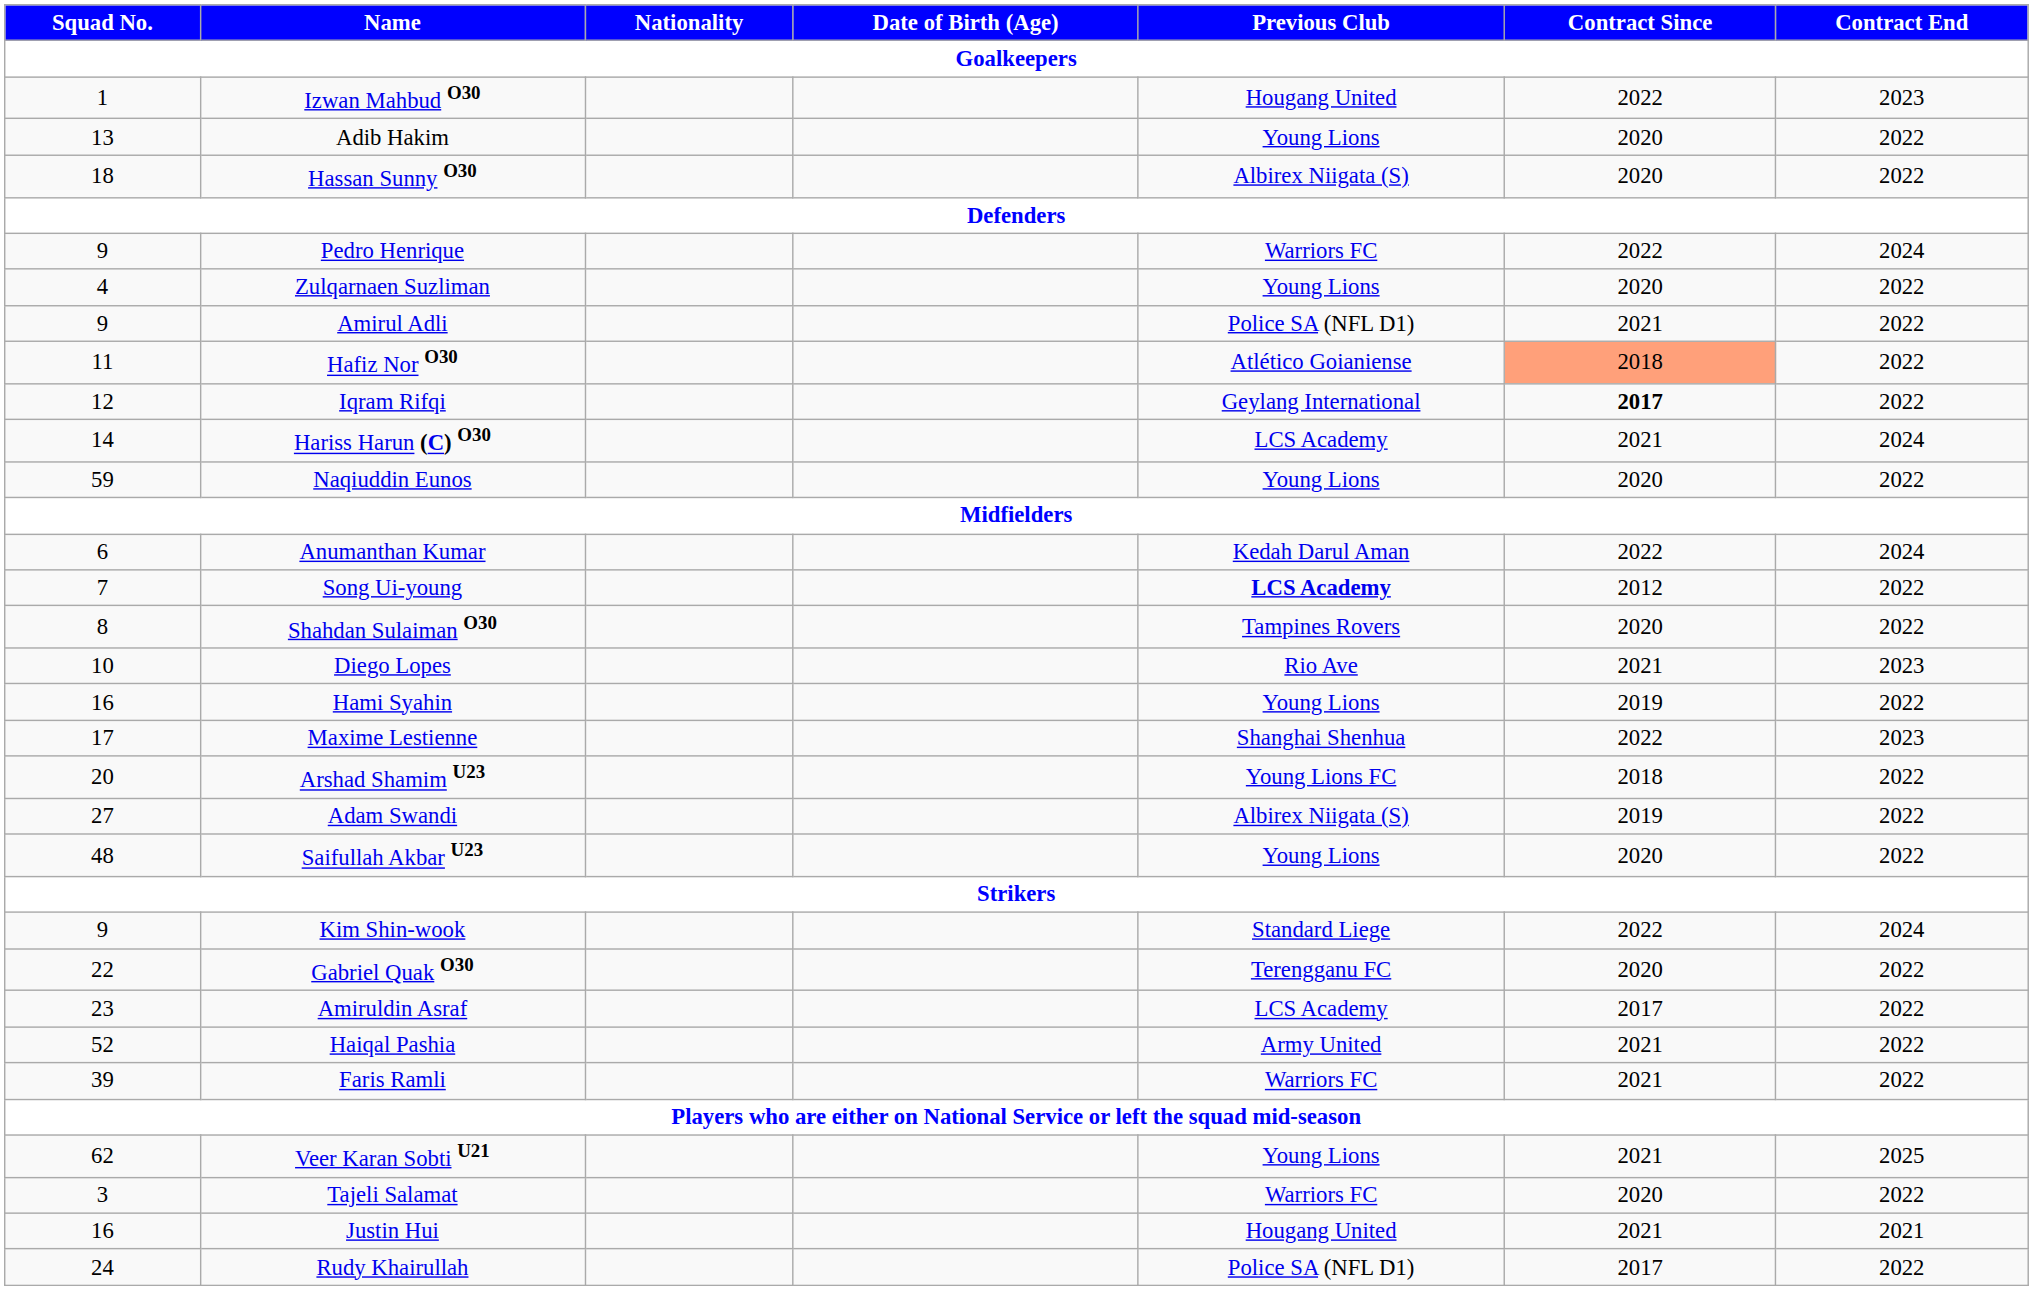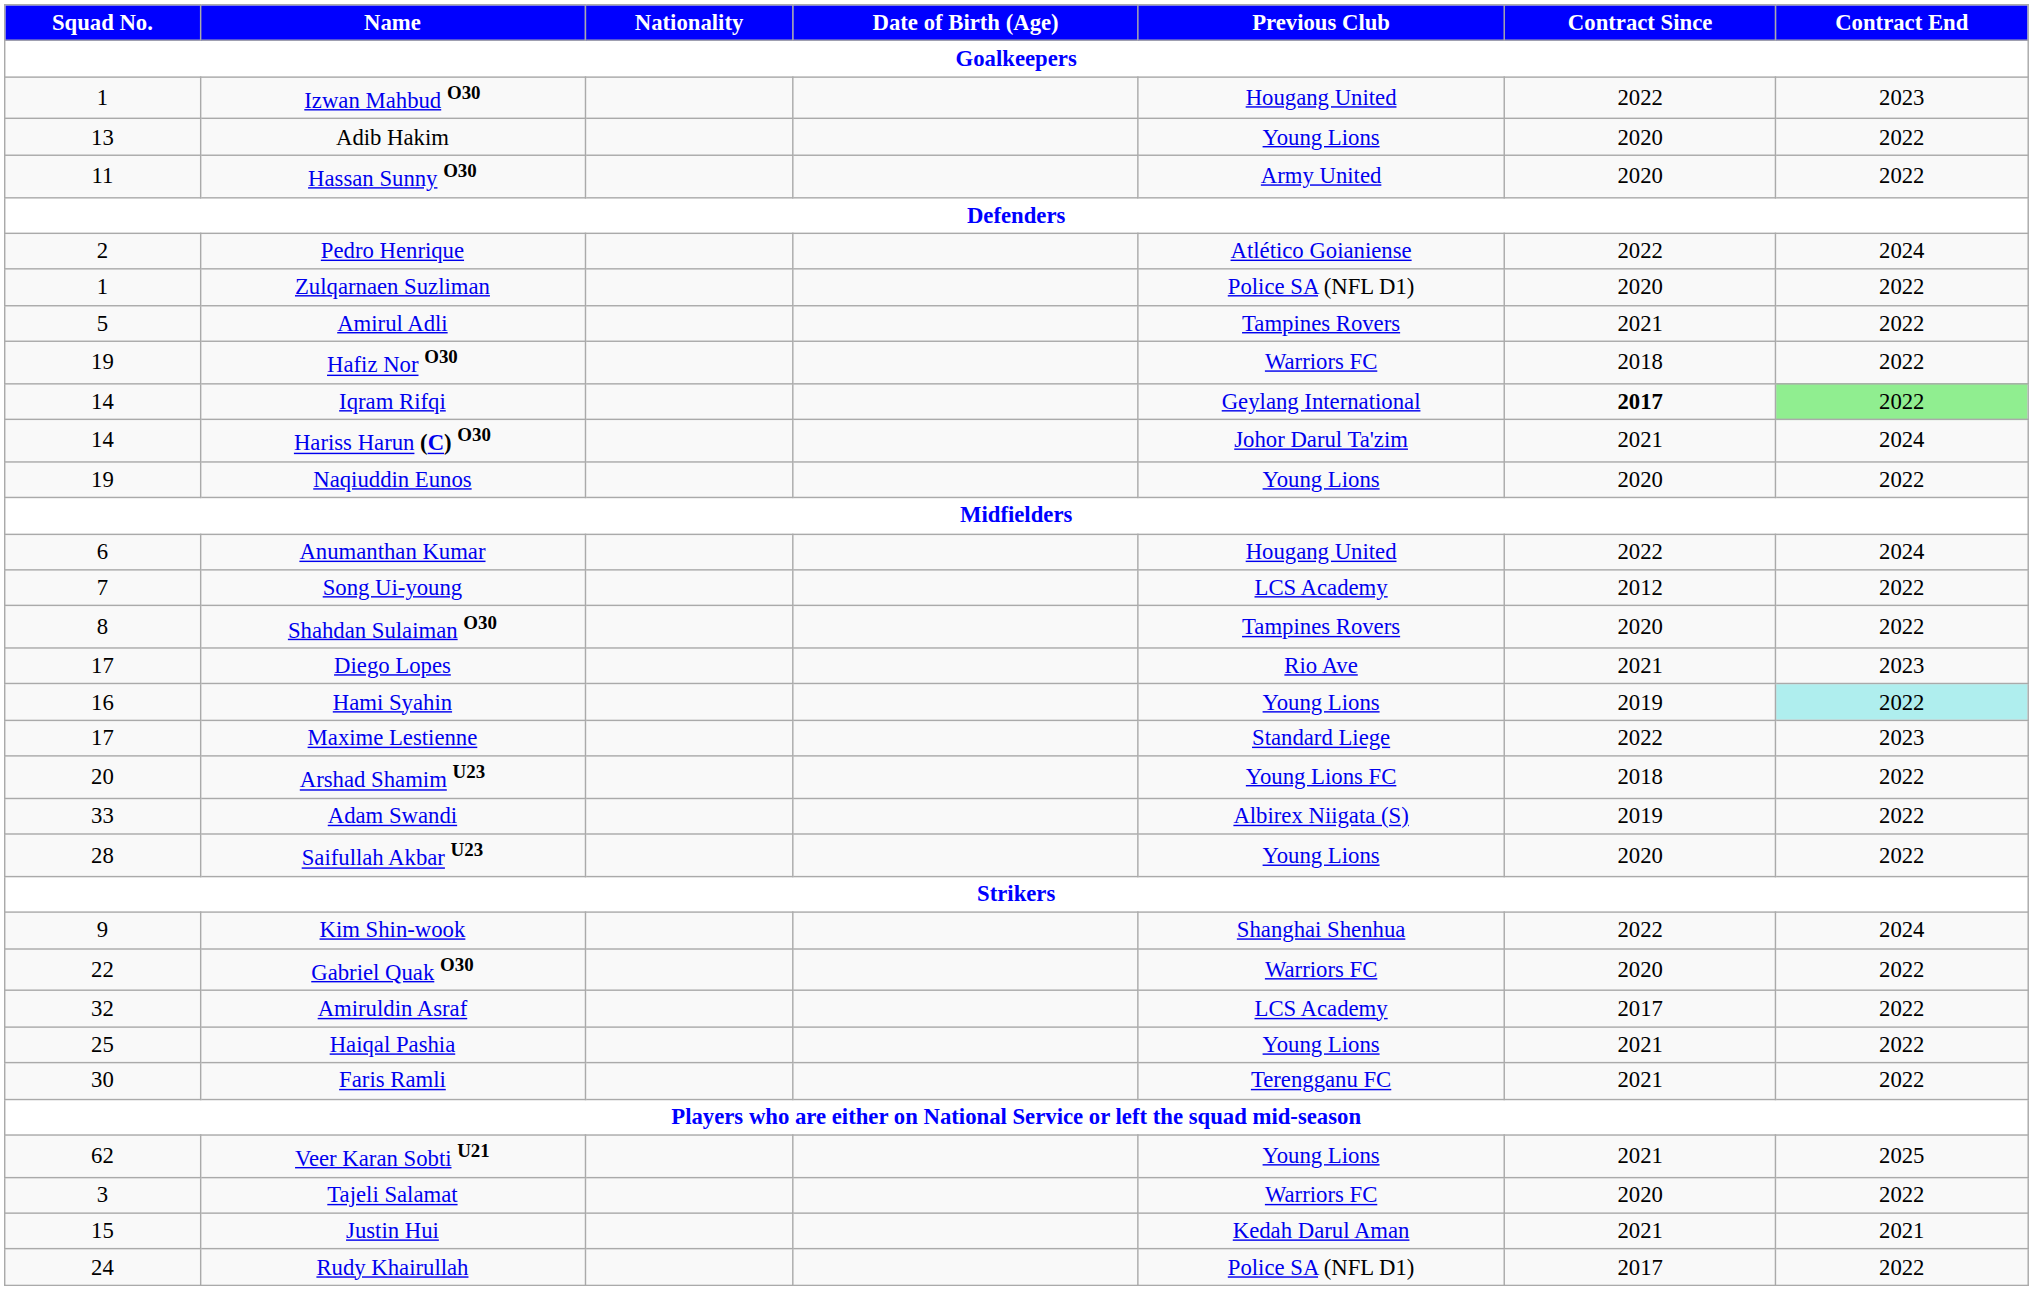Hassan Sunny O30 | Squad No.: 18 -> 11
Hassan Sunny O30 | Previous Club: Albirex Niigata (S) -> Army United
Pedro Henrique | Squad No.: 9 -> 2
Pedro Henrique | Previous Club: Warriors FC -> Atlético Goianiense
Zulqarnaen Suzliman | Squad No.: 4 -> 1
Zulqarnaen Suzliman | Previous Club: Young Lions -> Police SA (NFL D1)
Amirul Adli | Squad No.: 9 -> 5
Amirul Adli | Previous Club: Police SA (NFL D1) -> Tampines Rovers
Hafiz Nor O30 | Squad No.: 11 -> 19
Hafiz Nor O30 | Previous Club: Atlético Goianiense -> Warriors FC
Hafiz Nor O30 | Contract Since: lightsalmon background -> no background
Iqram Rifqi | Squad No.: 12 -> 14
Iqram Rifqi | Contract End: no background -> lightgreen background
Hariss Harun (C) O30 | Previous Club: LCS Academy -> Johor Darul Ta'zim
Naqiuddin Eunos | Squad No.: 59 -> 19
Anumanthan Kumar | Previous Club: Kedah Darul Aman -> Hougang United
Song Ui-young | Previous Club: bold -> normal
Diego Lopes | Squad No.: 10 -> 17
Hami Syahin | Contract End: no background -> paleturquoise background
Maxime Lestienne | Previous Club: Shanghai Shenhua -> Standard Liege
Adam Swandi | Squad No.: 27 -> 33
Saifullah Akbar U23 | Squad No.: 48 -> 28
Kim Shin-wook | Previous Club: Standard Liege -> Shanghai Shenhua
Gabriel Quak O30 | Previous Club: Terengganu FC -> Warriors FC
Amiruldin Asraf | Squad No.: 23 -> 32
Haiqal Pashia | Squad No.: 52 -> 25
Haiqal Pashia | Previous Club: Army United -> Young Lions
Faris Ramli | Squad No.: 39 -> 30
Faris Ramli | Previous Club: Warriors FC -> Terengganu FC
Justin Hui | Squad No.: 16 -> 15
Justin Hui | Previous Club: Hougang United -> Kedah Darul Aman
